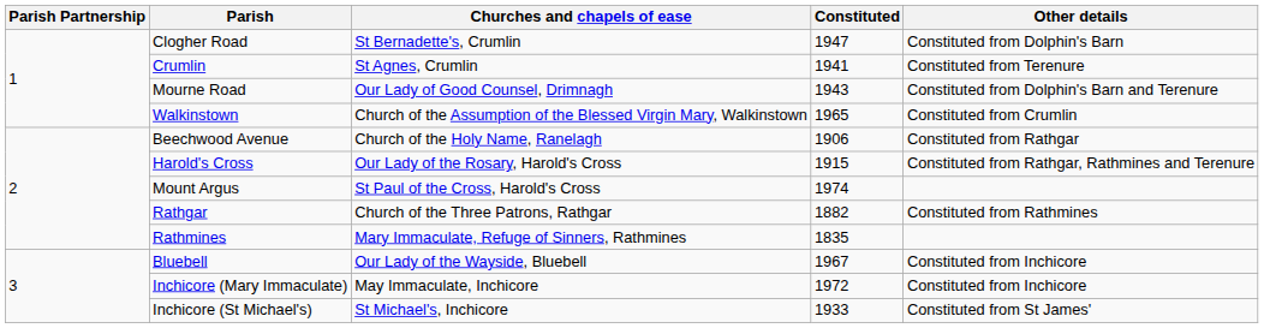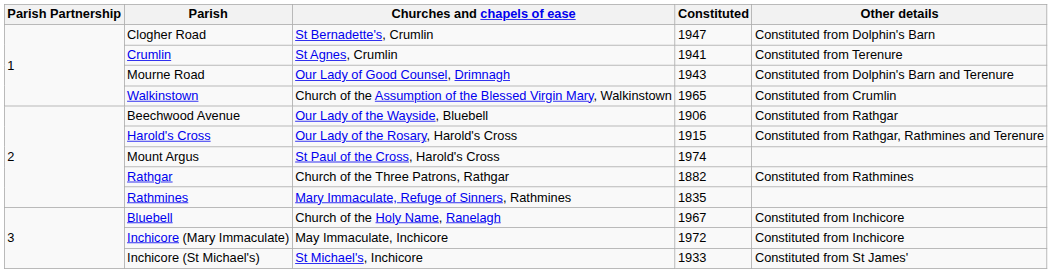Beechwood Avenue | Churches and chapels of ease: Church of the Holy Name, Ranelagh -> Our Lady of the Wayside, Bluebell
Bluebell | Churches and chapels of ease: Our Lady of the Wayside, Bluebell -> Church of the Holy Name, Ranelagh
